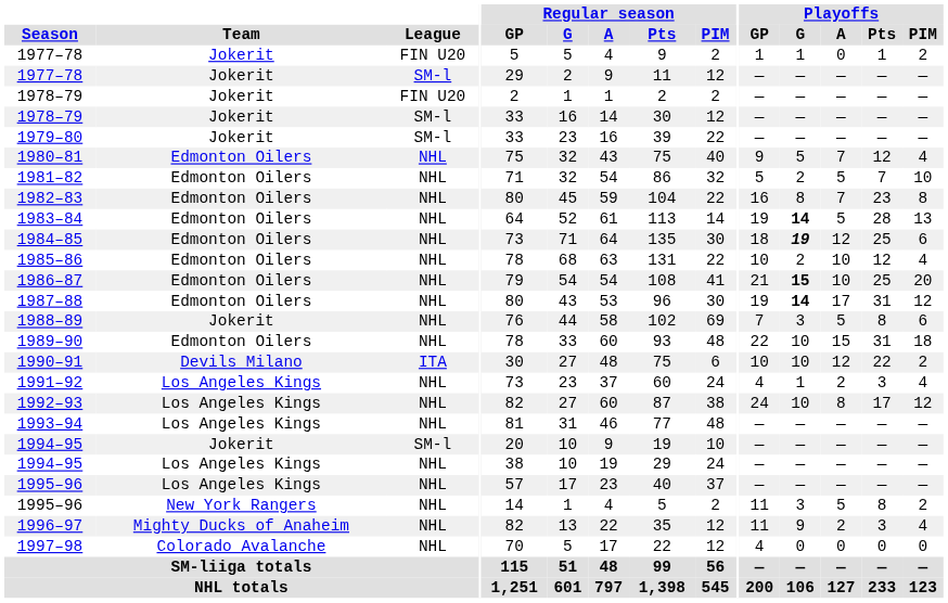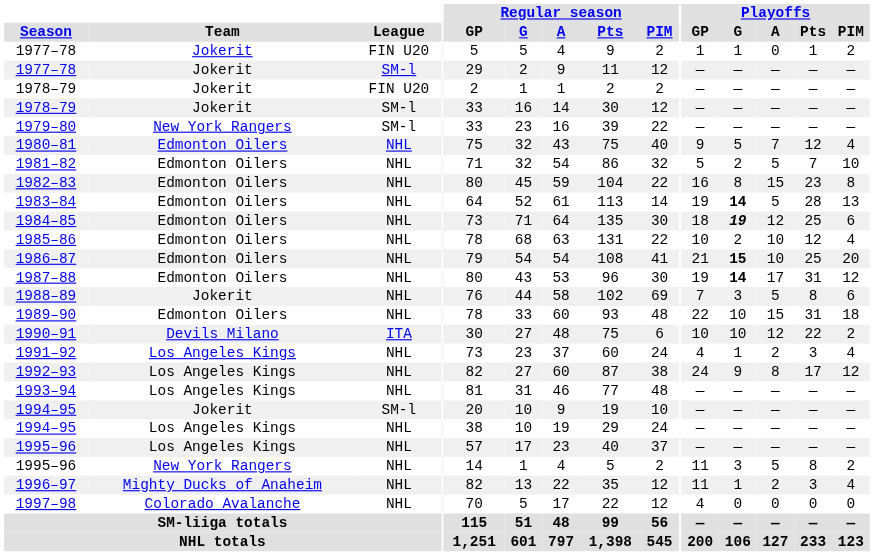1979–80 | Team: Jokerit -> New York Rangers
1982–83 | Playoffs / A: 7 -> 15
1992–93 | Playoffs / G: 10 -> 9
1996–97 | Playoffs / G: 9 -> 1
